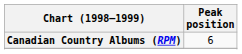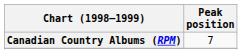Canadian Country Albums (RPM) | Peak position: 6 -> 7
